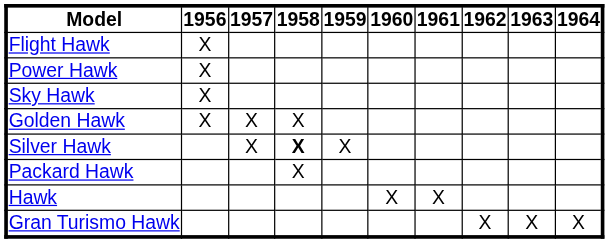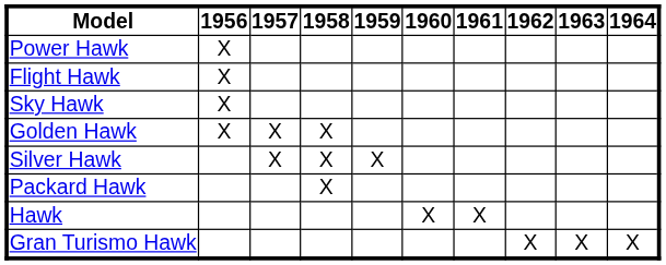rows swapped: Flight Hawk <-> Power Hawk
Silver Hawk | 1958: bold -> normal
